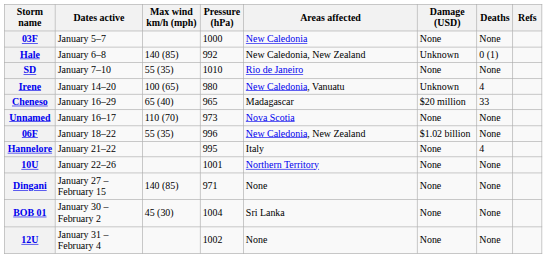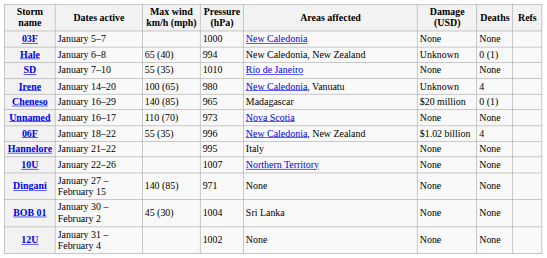Hale | Max wind km/h (mph): 140 (85) -> 65 (40)
Hale | Pressure (hPa): 992 -> 994
Cheneso | Max wind km/h (mph): 65 (40) -> 140 (85)
Cheneso | Deaths: 33 -> 0 (1)
06F | Deaths: None -> 4
Hannelore | Deaths: 4 -> None
10U | Pressure (hPa): 1001 -> 1007
